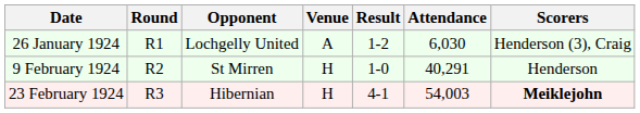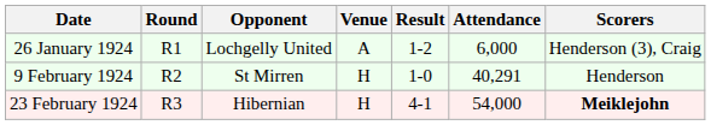26 January 1924 | Attendance: 6,030 -> 6,000
23 February 1924 | Attendance: 54,003 -> 54,000
